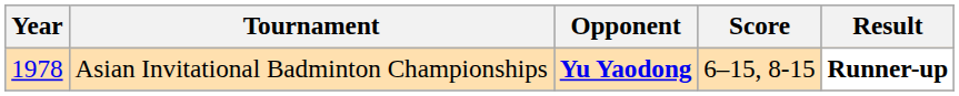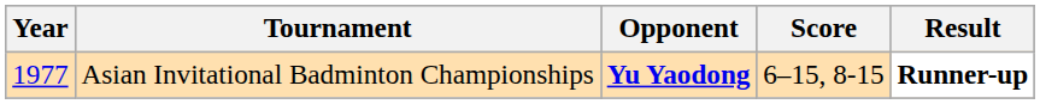Asian Invitational Badminton Championships | Year: 1978 -> 1977
